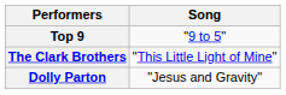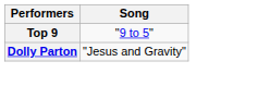- row: The Clark Brothers | "This Little Light of Mine"
